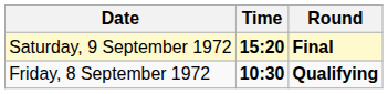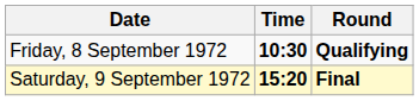rows swapped: Friday, 8 September 1972 <-> Saturday, 9 September 1972
